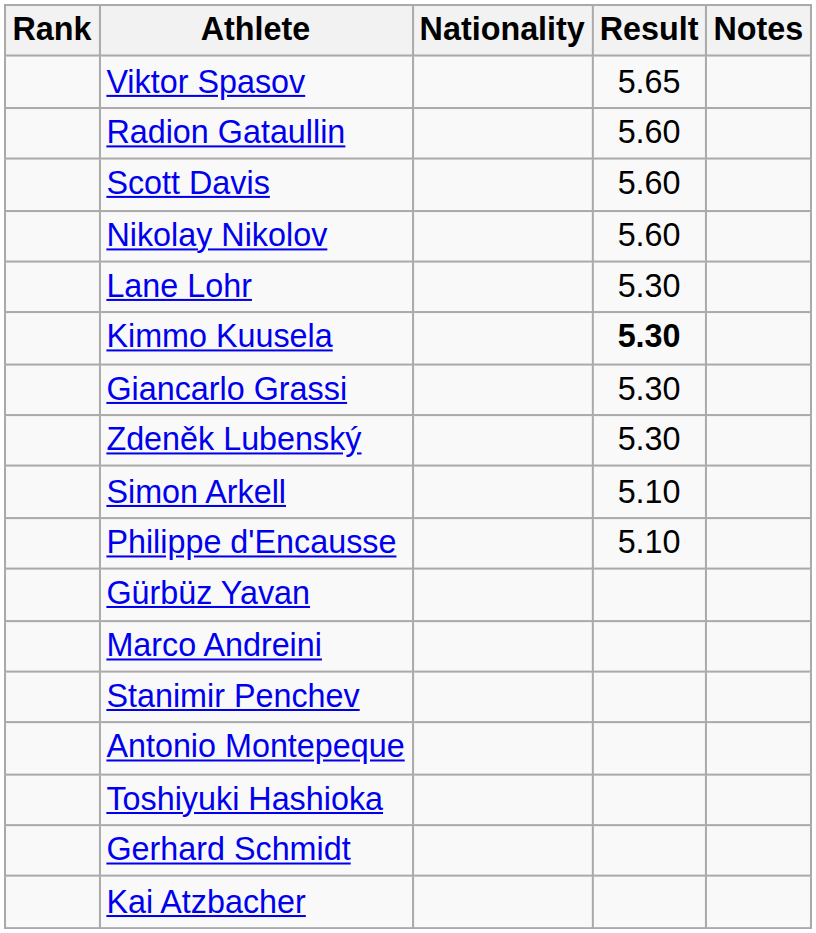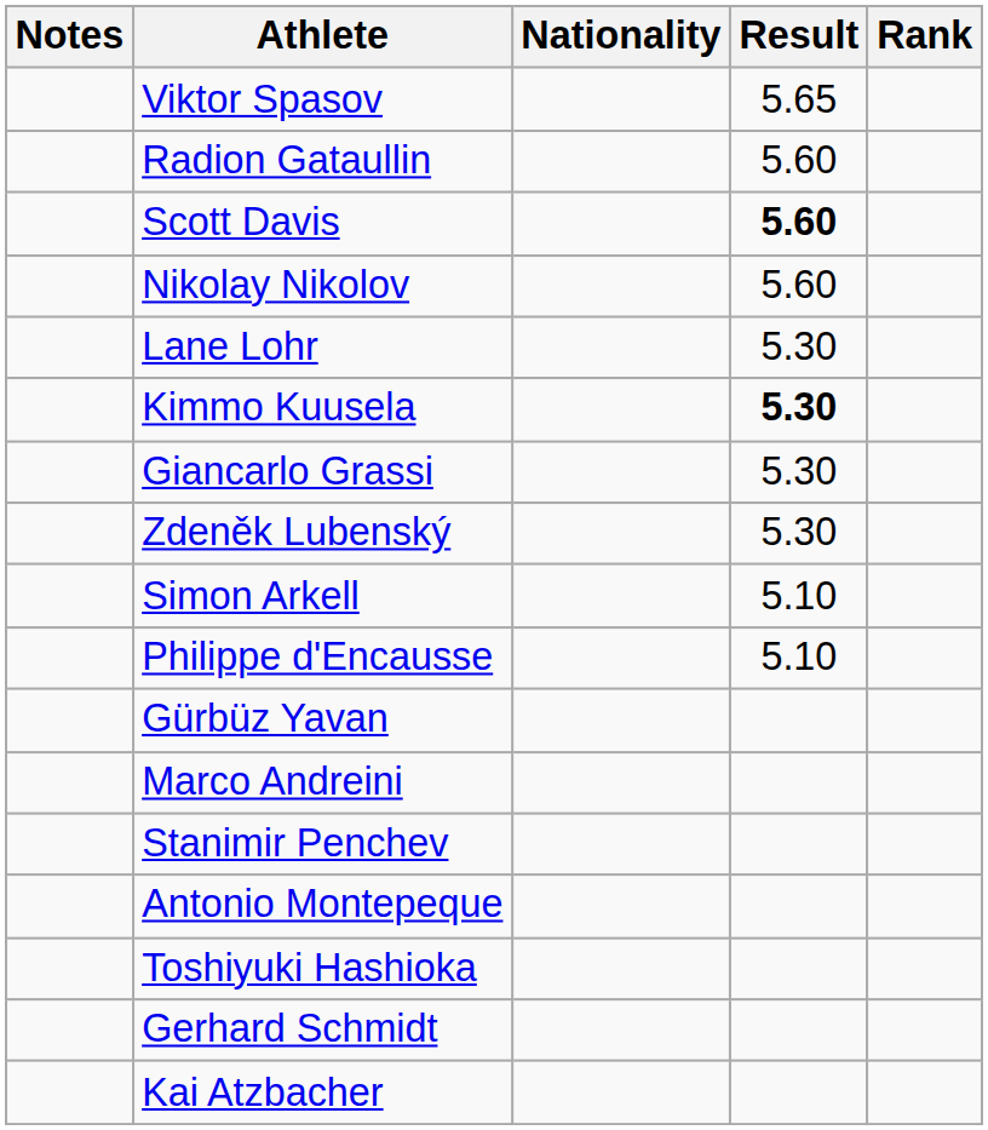columns swapped: Rank <-> Notes
Scott Davis | Result: normal -> bold
